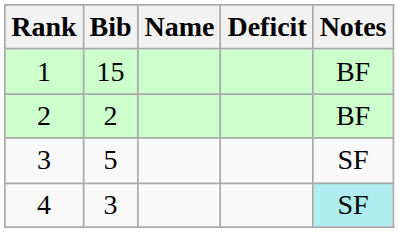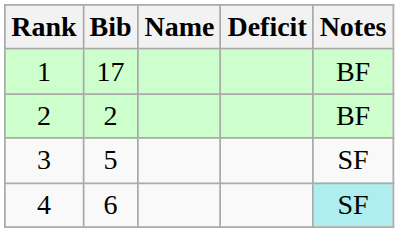1 | Bib: 15 -> 17
4 | Bib: 3 -> 6
